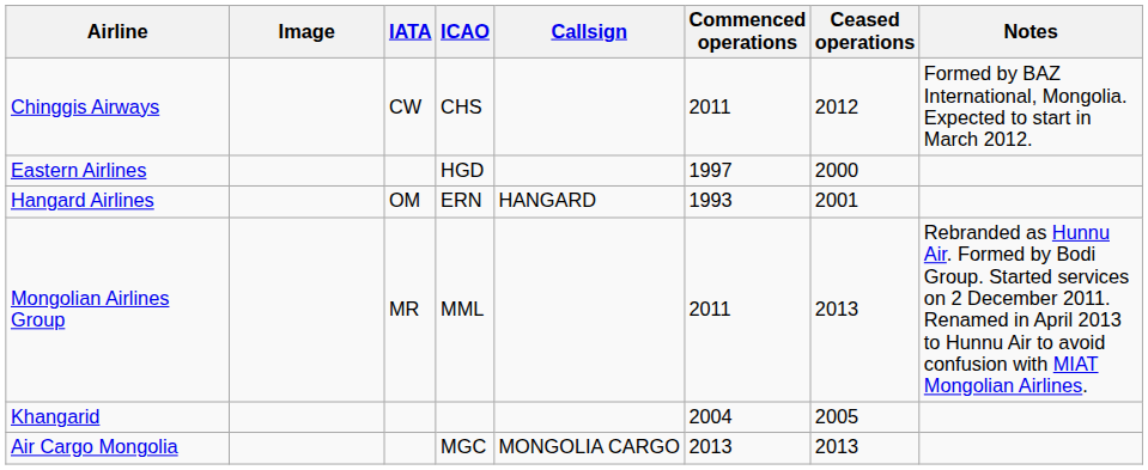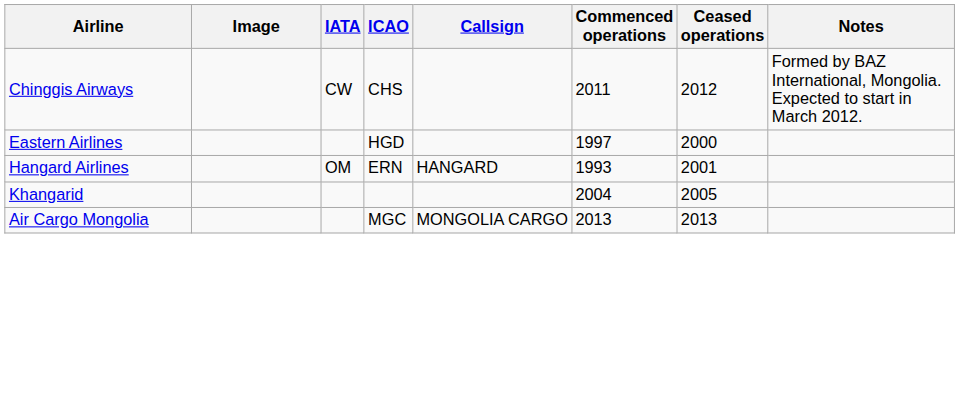- row: Mongolian Airlines Group | MR | MML | 2011 | 2013 | Rebranded as Hunnu Air. Formed by Bodi Group. Started services on 2 December 2011. Renamed in April 2013 to Hunnu Air to avoid confusion with MIAT Mongolian Airlines.
